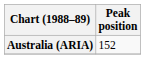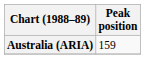Australia (ARIA) | Peak position: 152 -> 159
